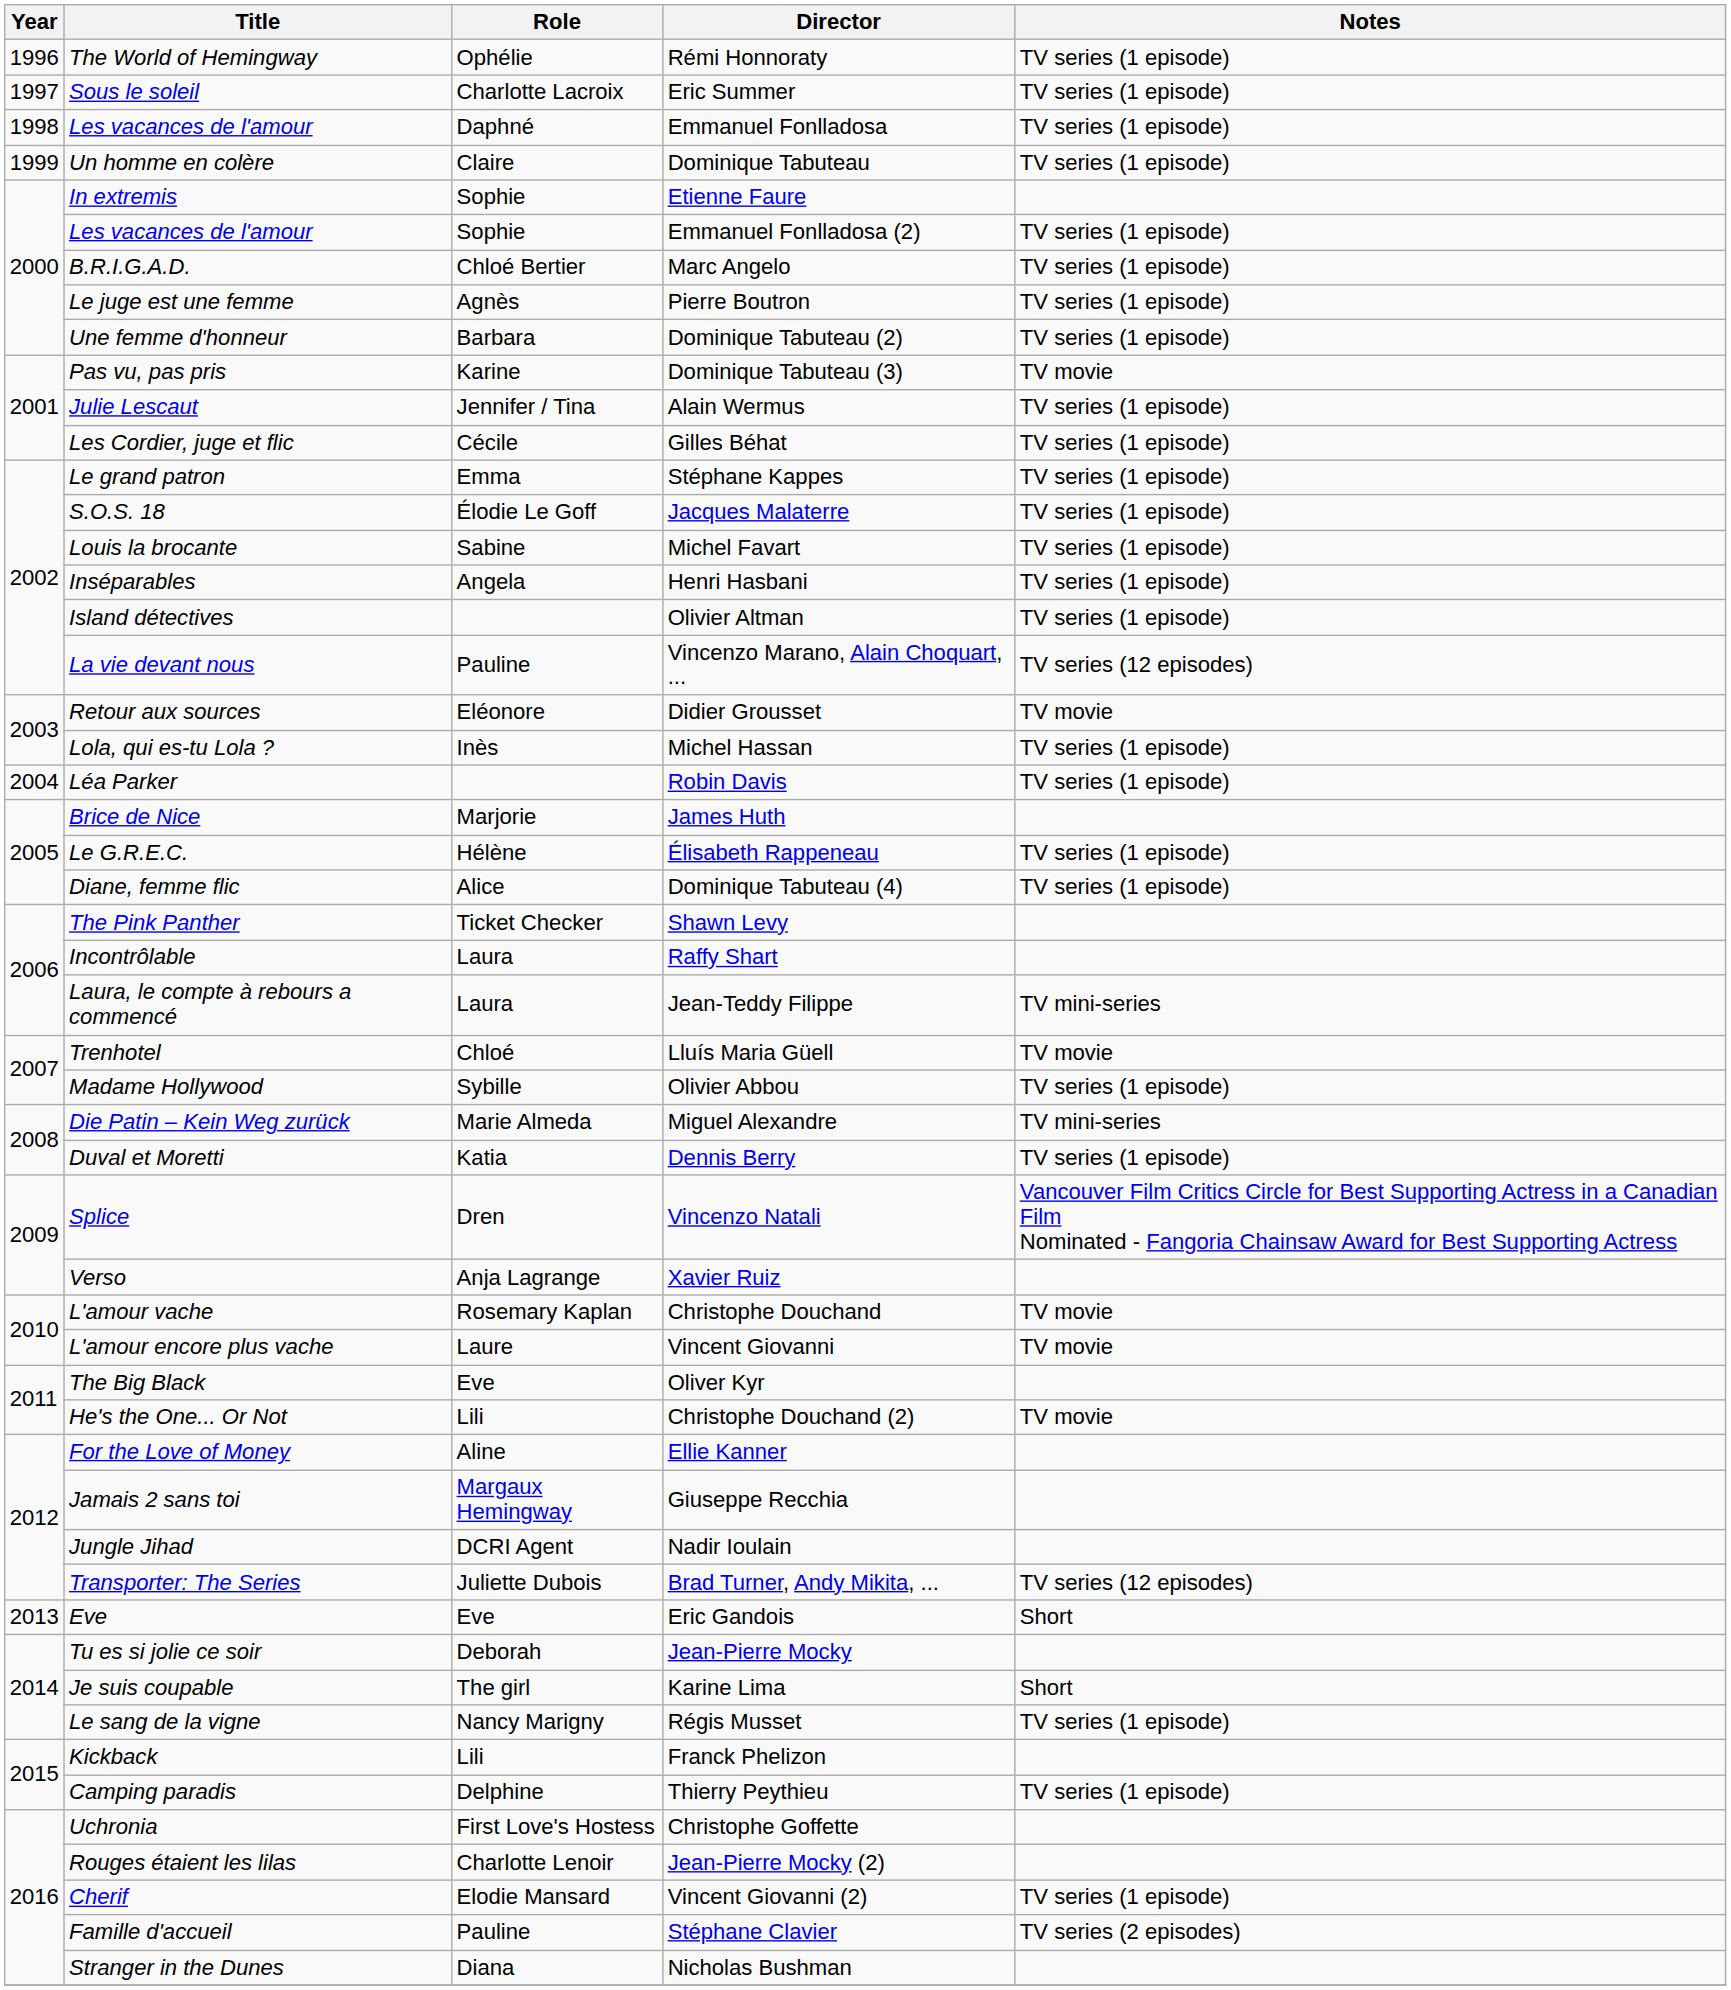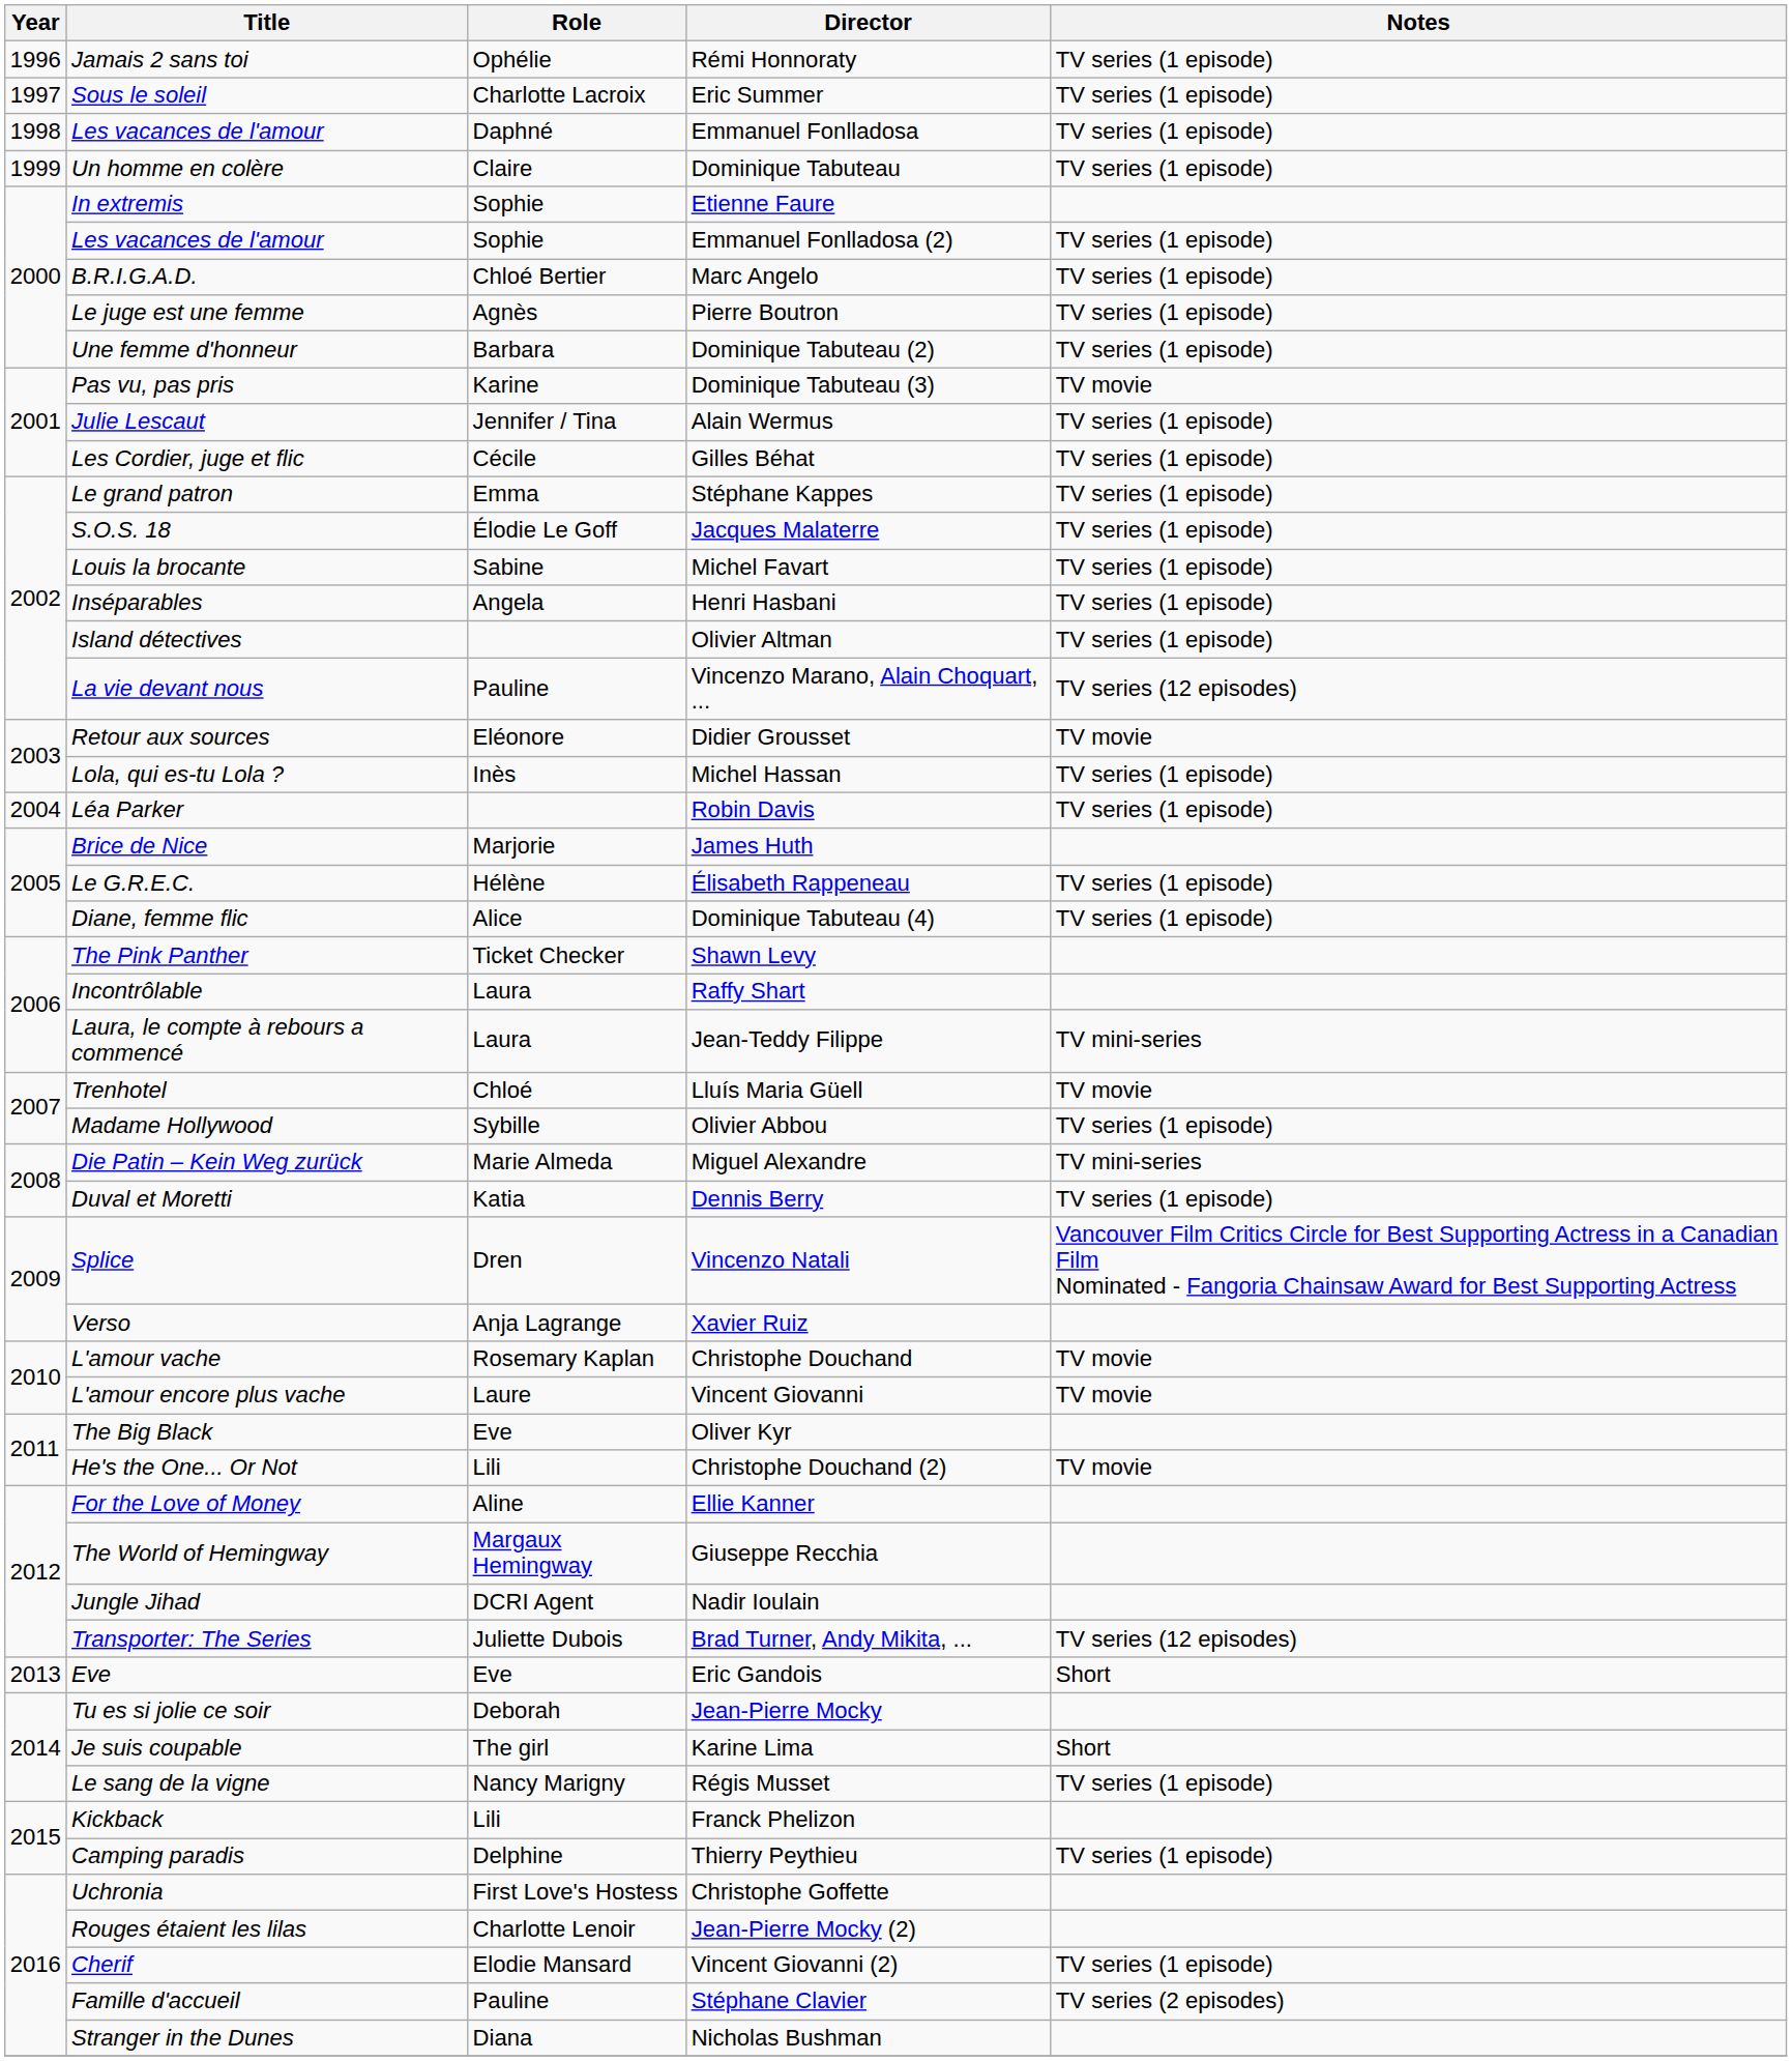Rémi Honnoraty | Title: The World of Hemingway -> Jamais 2 sans toi
Giuseppe Recchia | Title: Jamais 2 sans toi -> The World of Hemingway
